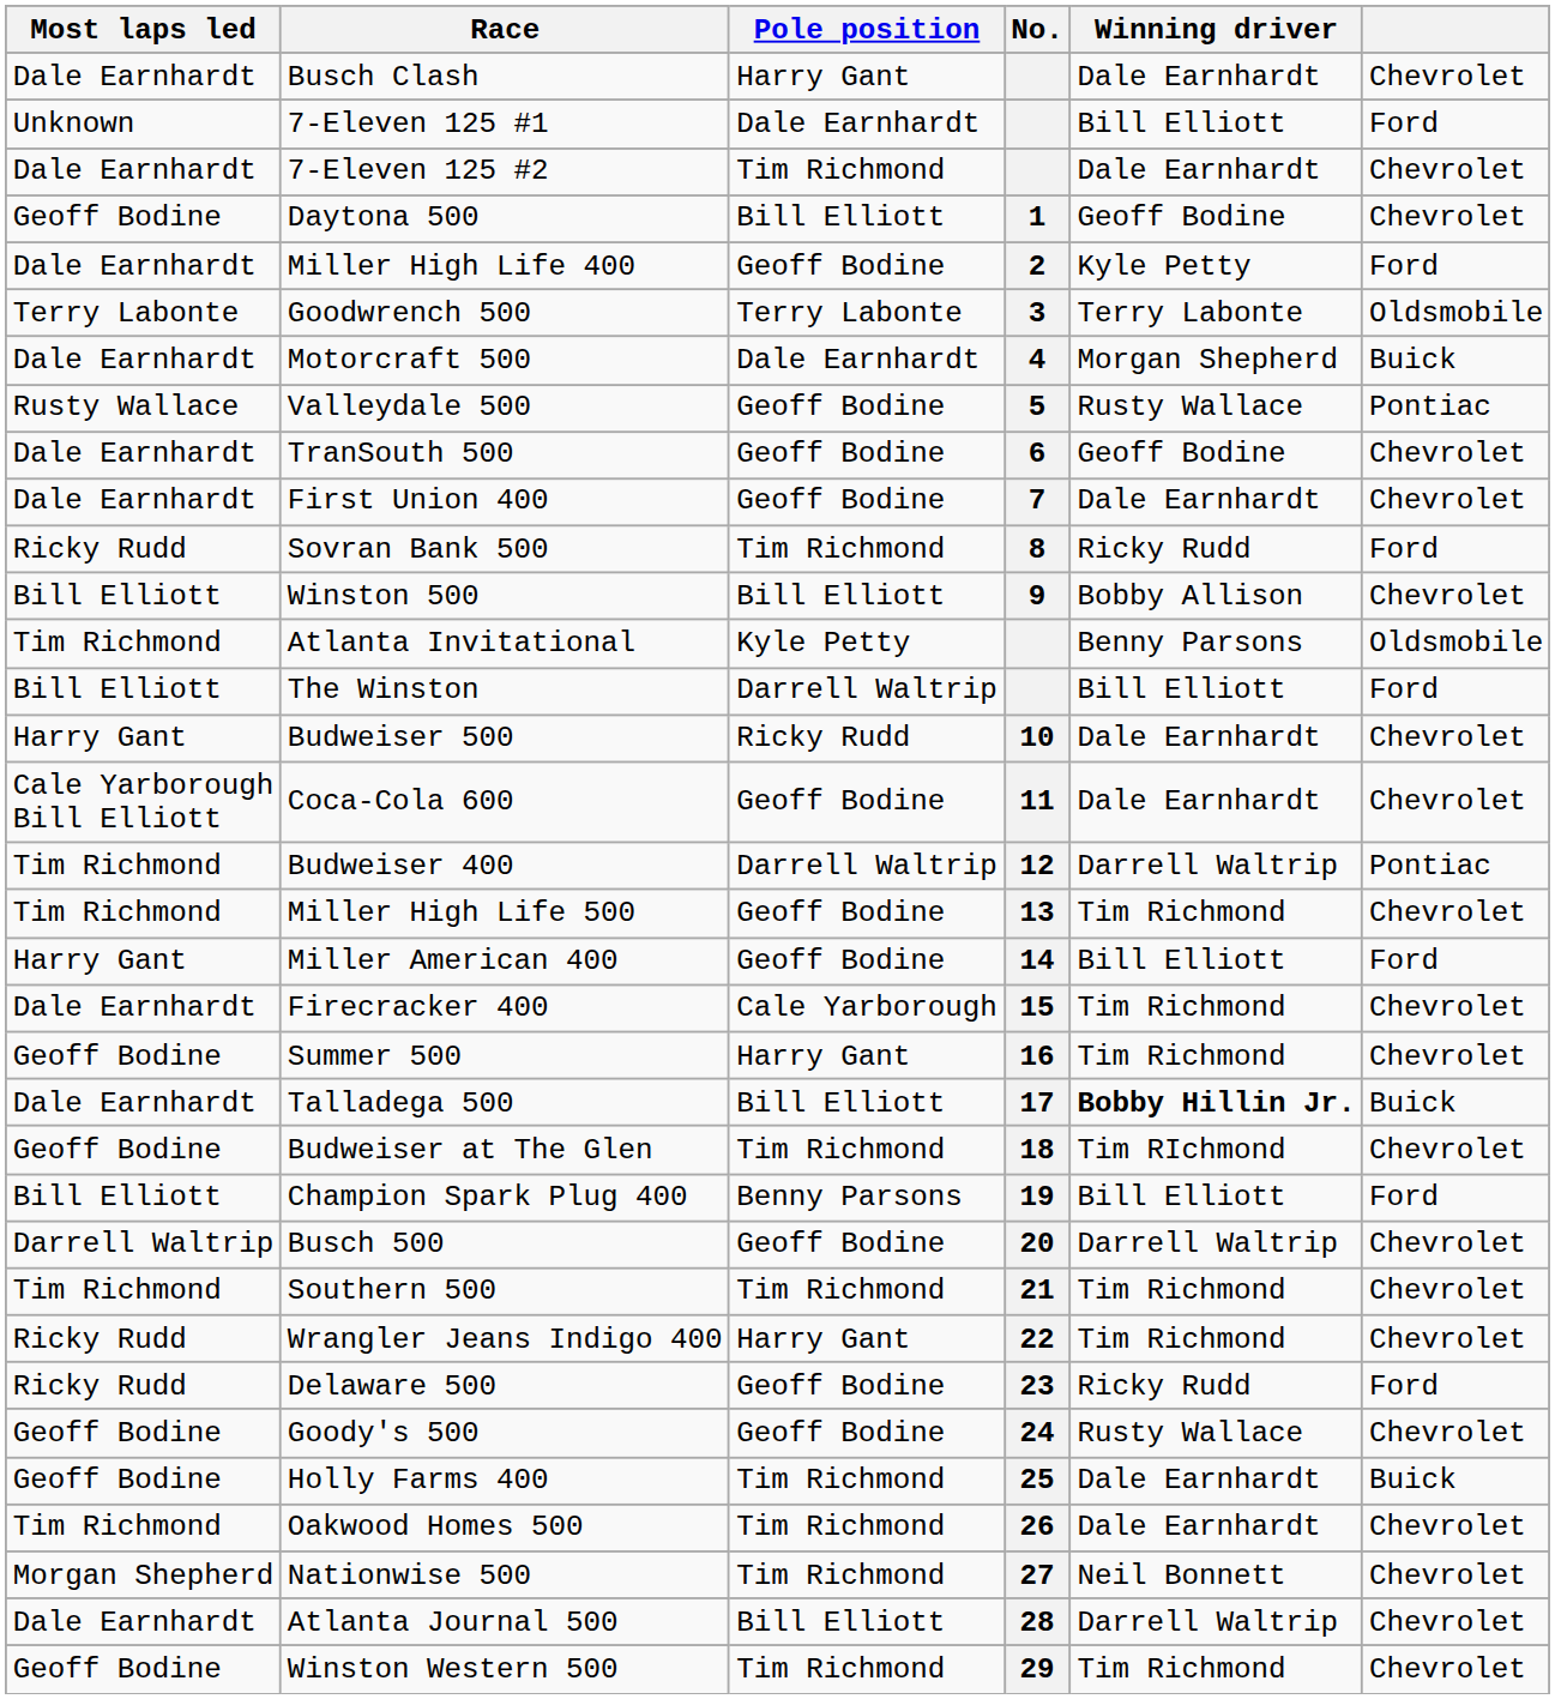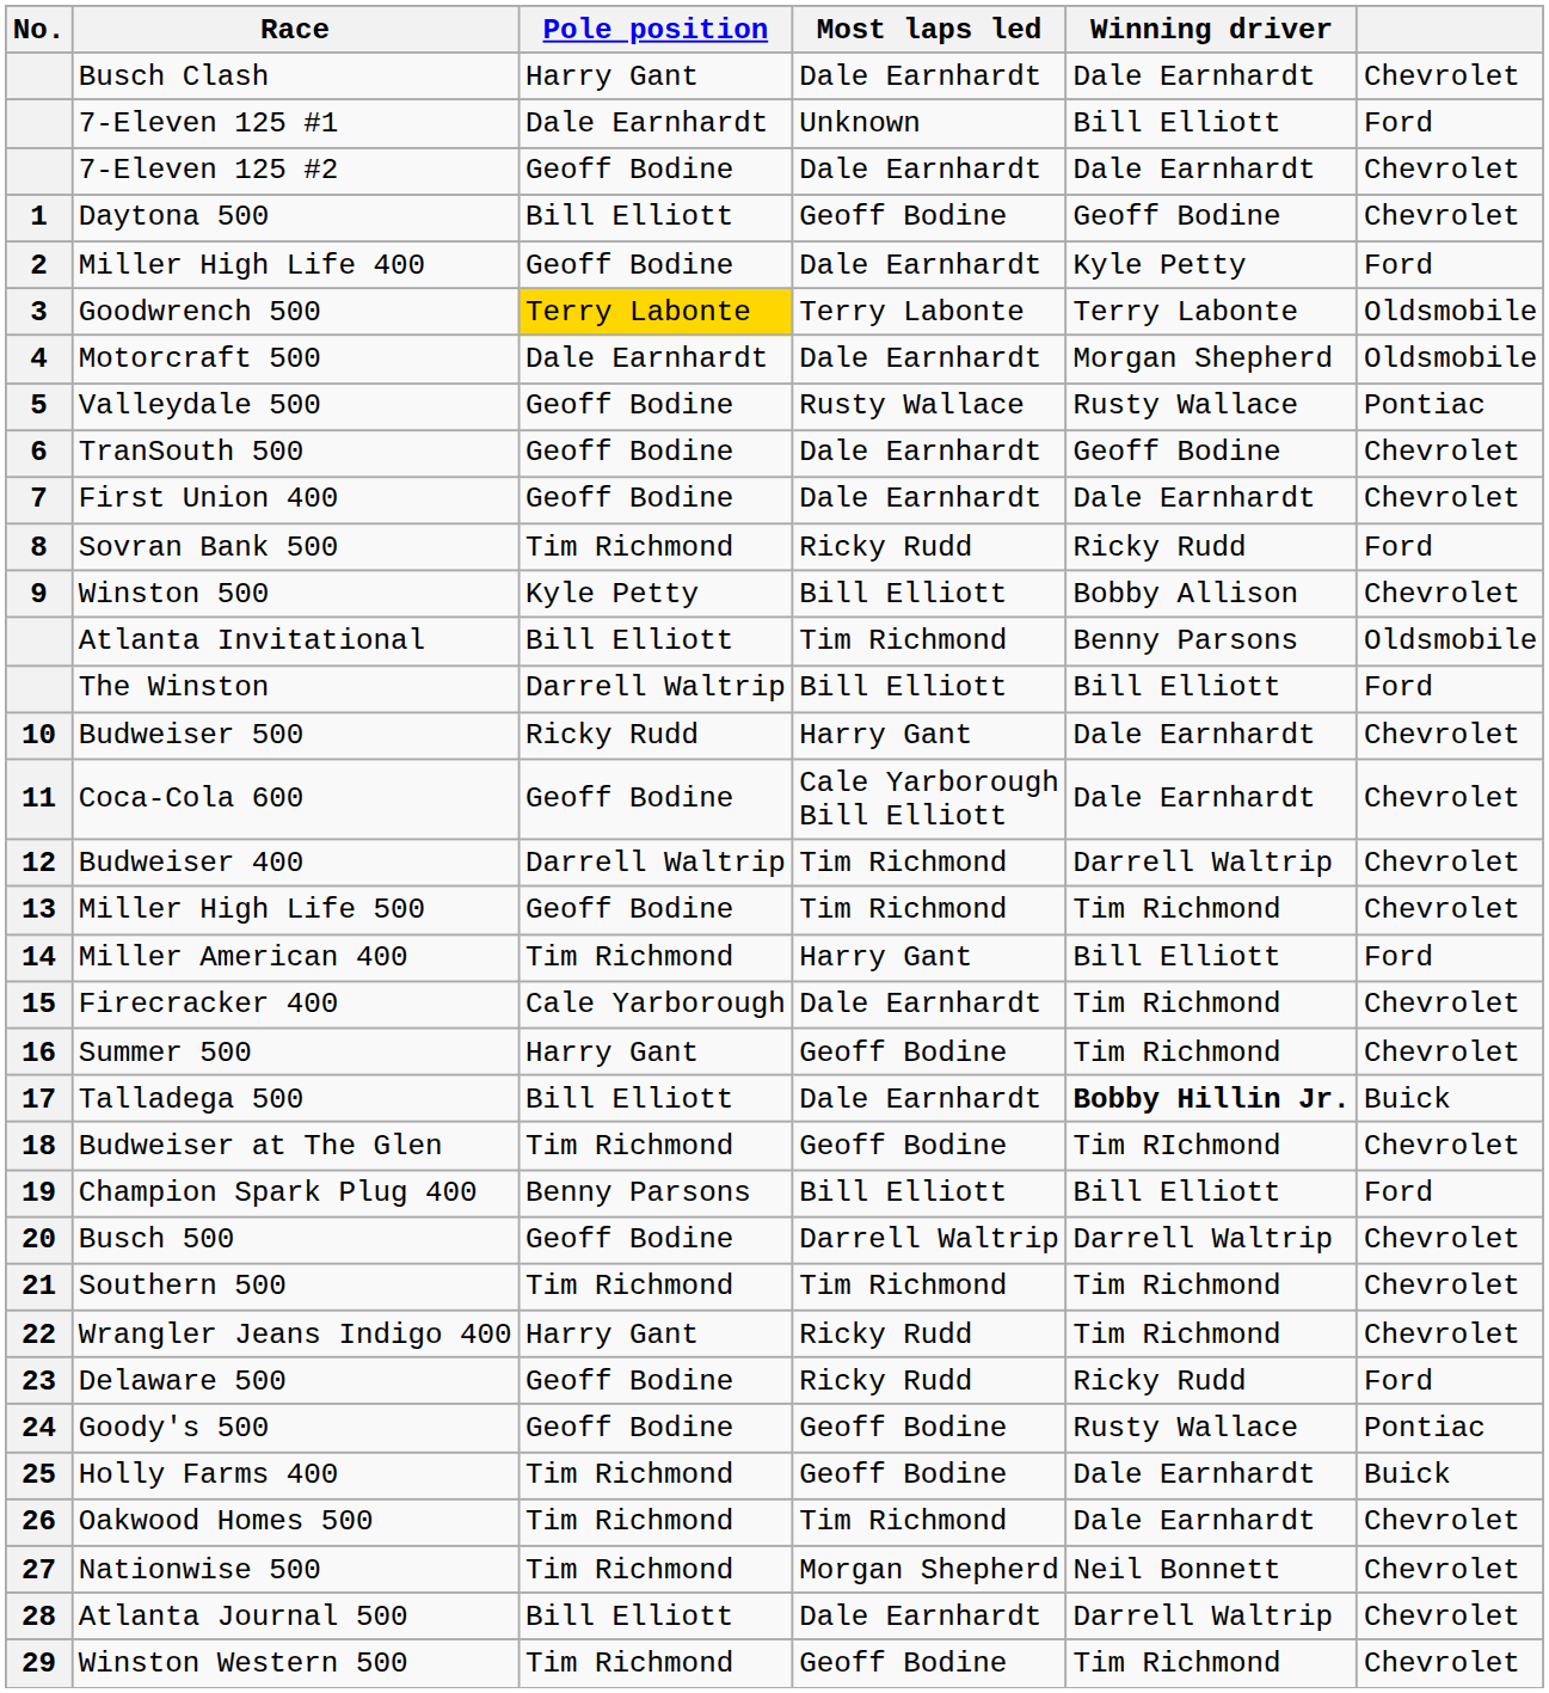columns swapped: No. <-> Most laps led
7-Eleven 125 #2 | Pole position: Tim Richmond -> Geoff Bodine
Goodwrench 500 | Pole position: no background -> gold background
Motorcraft 500 | column 6: Buick -> Oldsmobile
Winston 500 | Pole position: Bill Elliott -> Kyle Petty
Atlanta Invitational | Pole position: Kyle Petty -> Bill Elliott
Budweiser 400 | column 6: Pontiac -> Chevrolet
Miller American 400 | Pole position: Geoff Bodine -> Tim Richmond
Goody's 500 | column 6: Chevrolet -> Pontiac
